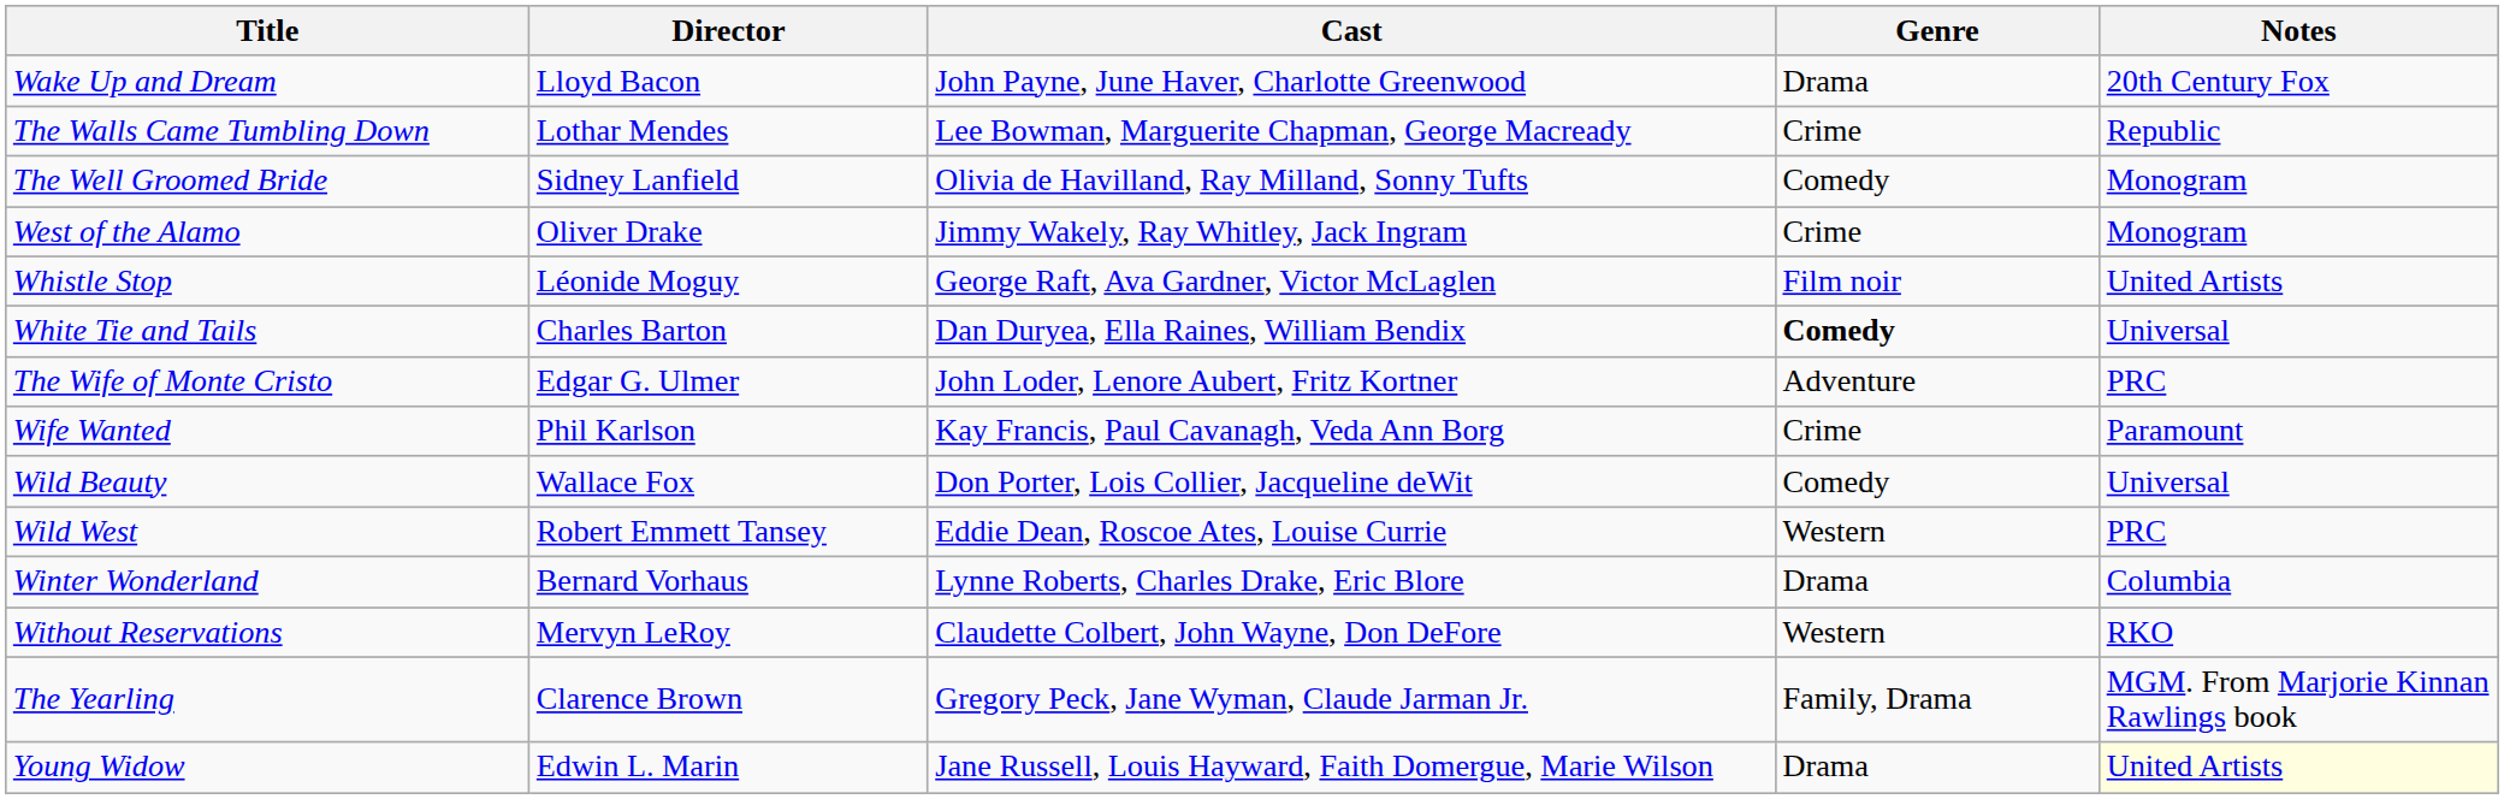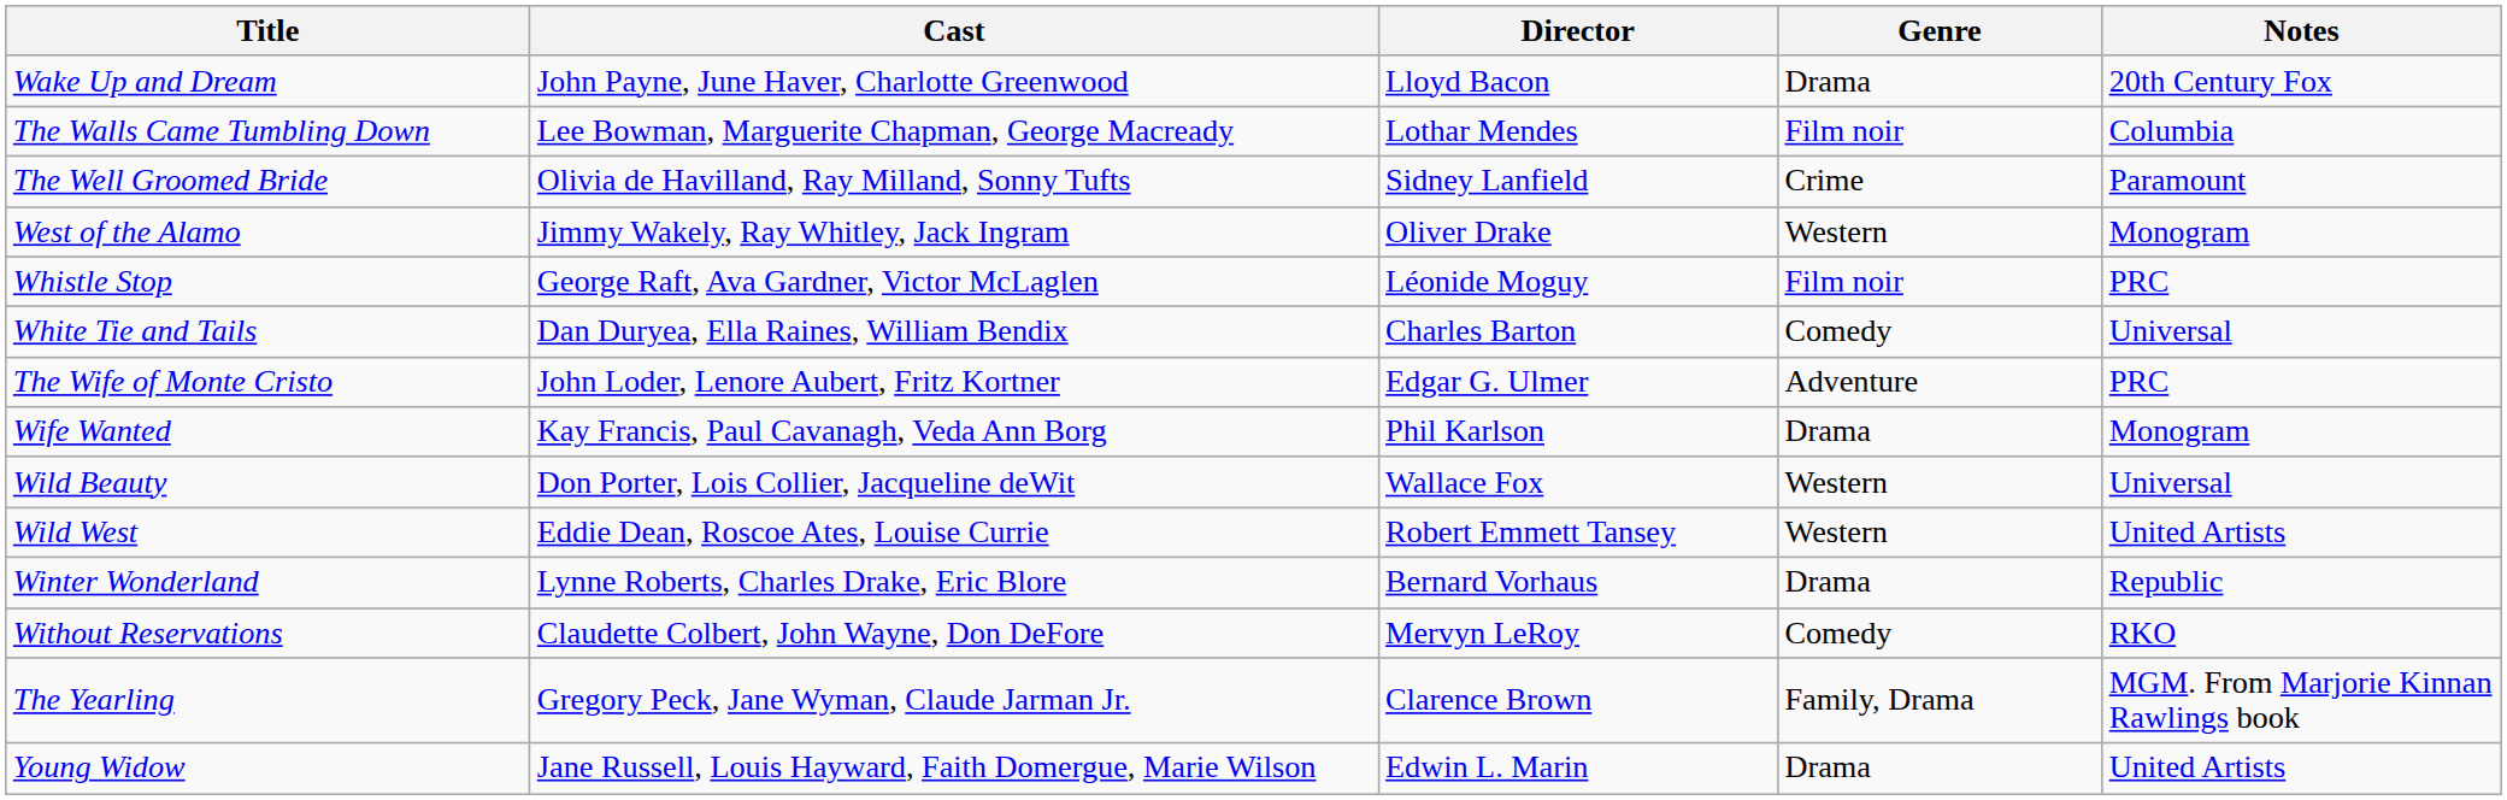columns swapped: Director <-> Cast
The Walls Came Tumbling Down | Genre: Crime -> Film noir
The Walls Came Tumbling Down | Notes: Republic -> Columbia
The Well Groomed Bride | Genre: Comedy -> Crime
The Well Groomed Bride | Notes: Monogram -> Paramount
West of the Alamo | Genre: Crime -> Western
Whistle Stop | Notes: United Artists -> PRC
White Tie and Tails | Genre: bold -> normal
Wife Wanted | Genre: Crime -> Drama
Wife Wanted | Notes: Paramount -> Monogram
Wild Beauty | Genre: Comedy -> Western
Wild West | Notes: PRC -> United Artists
Winter Wonderland | Notes: Columbia -> Republic
Without Reservations | Genre: Western -> Comedy
Young Widow | Notes: lightyellow background -> no background
